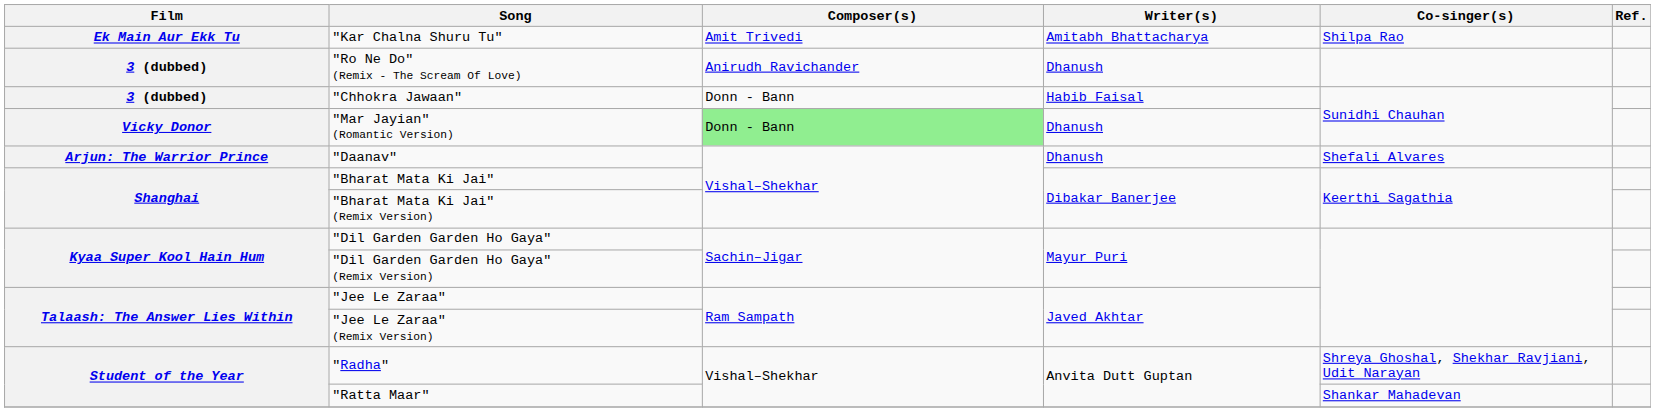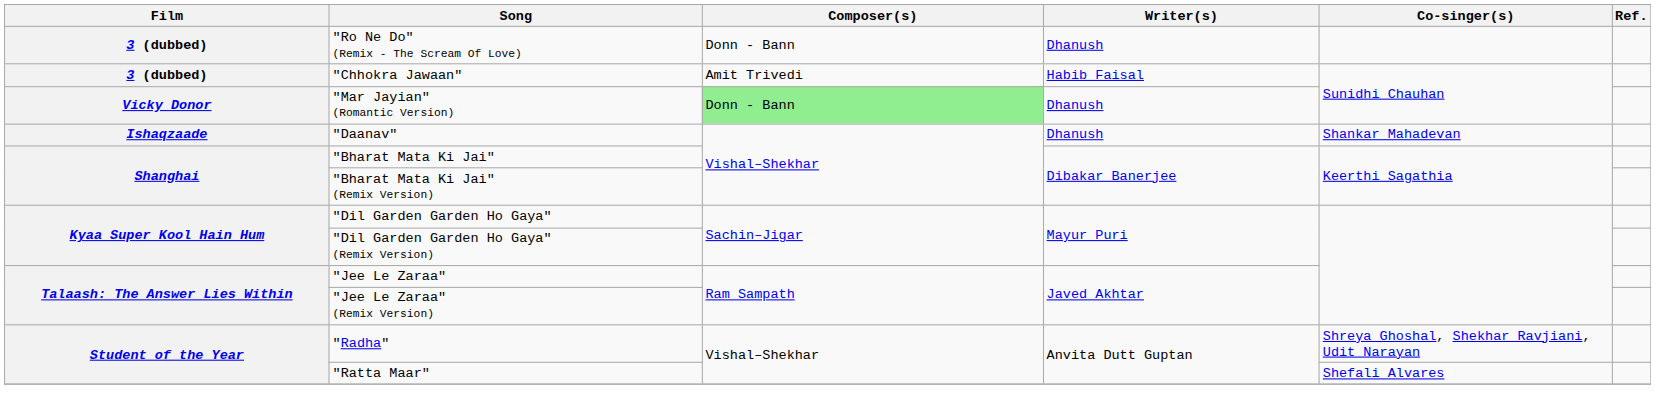- row: Ek Main Aur Ekk Tu | "Kar Chalna Shuru Tu" | Amit Trivedi | Amitabh Bhattacharya | Shilpa Rao
"Ro Ne Do" (Remix - The Scream Of Love) | Composer(s): Anirudh Ravichander -> Donn - Bann
"Chhokra Jawaan" | Composer(s): Donn - Bann -> Amit Trivedi
"Daanav" | Film: Arjun: The Warrior Prince -> Ishaqzaade
"Daanav" | Co-singer(s): Shefali Alvares -> Shankar Mahadevan
"Ratta Maar" | Co-singer(s): Shankar Mahadevan -> Shefali Alvares
